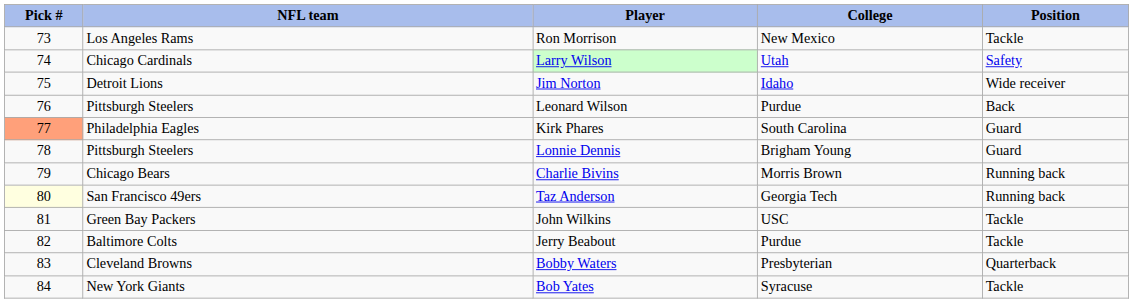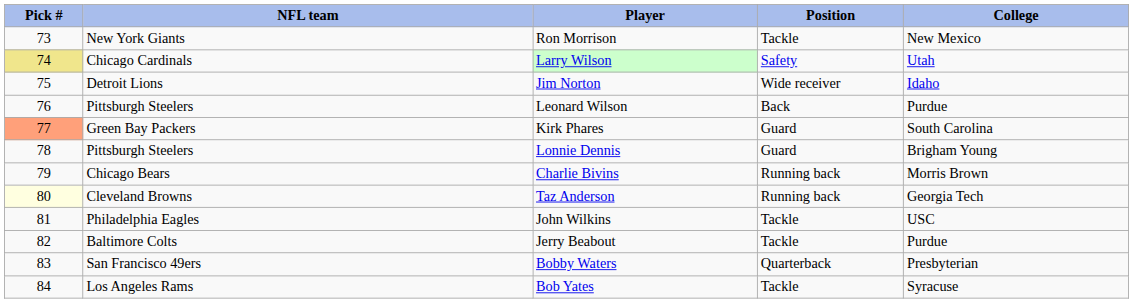columns swapped: Position <-> College
Ron Morrison | NFL team: Los Angeles Rams -> New York Giants
Larry Wilson | Pick #: no background -> khaki background
Kirk Phares | NFL team: Philadelphia Eagles -> Green Bay Packers
Taz Anderson | NFL team: San Francisco 49ers -> Cleveland Browns
John Wilkins | NFL team: Green Bay Packers -> Philadelphia Eagles
Bobby Waters | NFL team: Cleveland Browns -> San Francisco 49ers
Bob Yates | NFL team: New York Giants -> Los Angeles Rams
